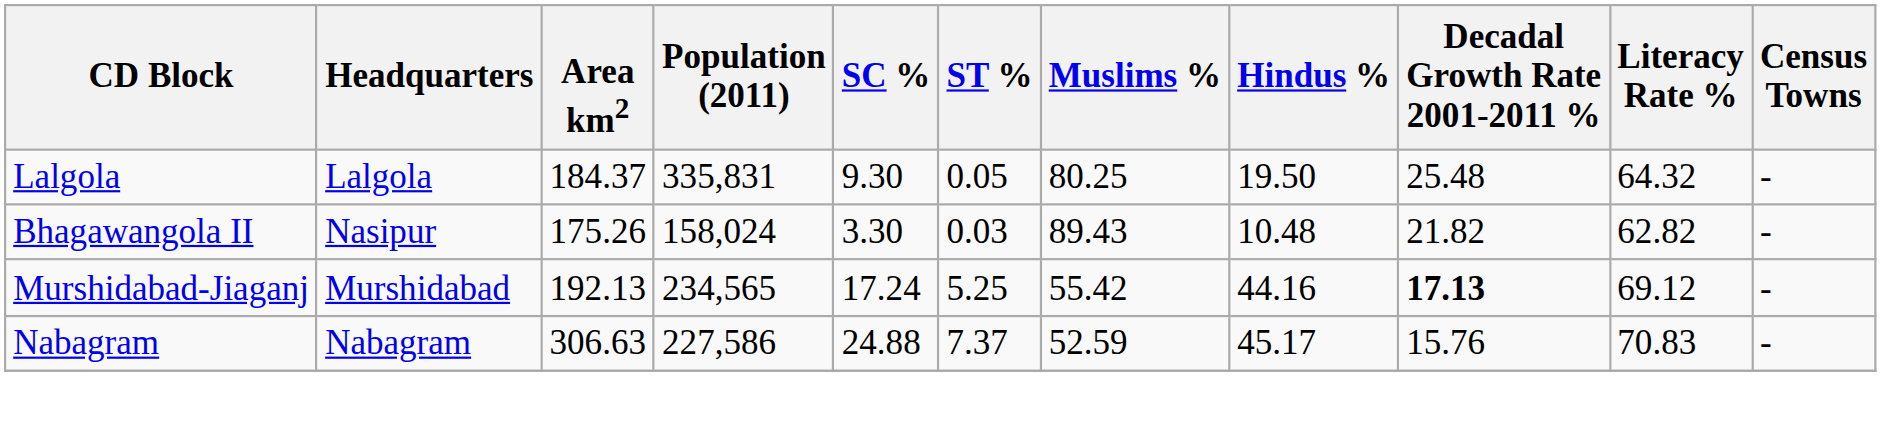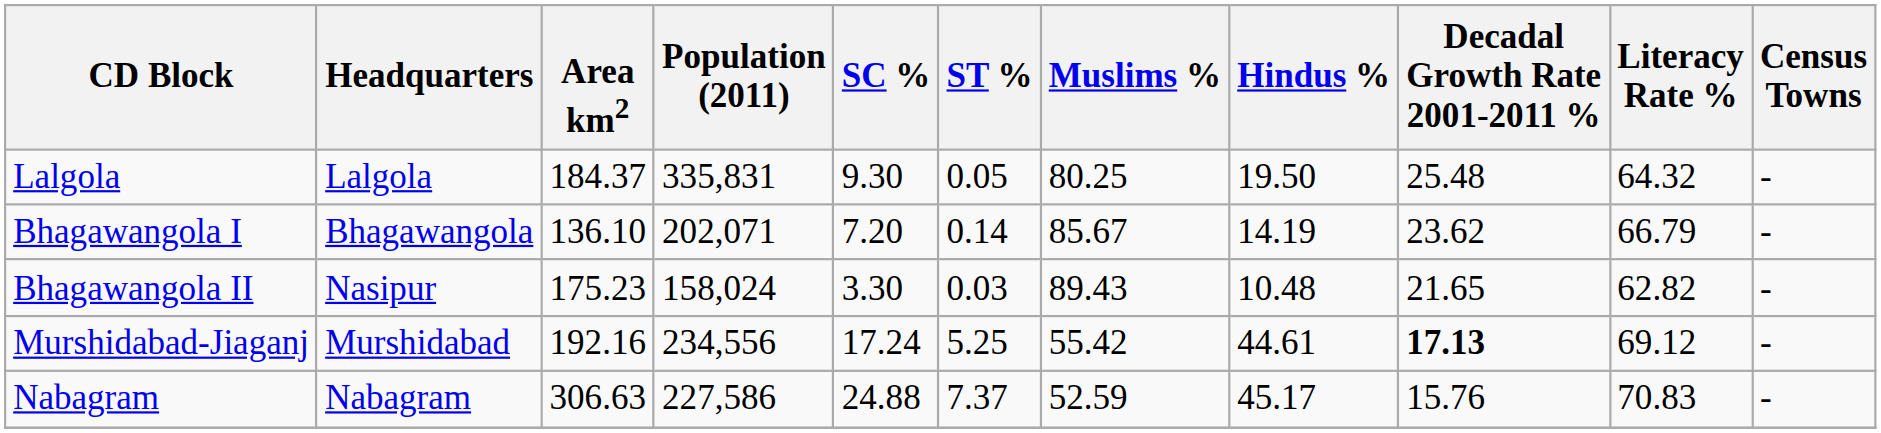+ row: Bhagawangola I | Bhagawangola | 136.10 | 202,071 | 7.20 | 0.14 | 85.67 | 14.19 | 23.62 | 66.79 | -
Bhagawangola II | Area km2: 175.26 -> 175.23
Bhagawangola II | Decadal Growth Rate 2001-2011 %: 21.82 -> 21.65
Murshidabad-Jiaganj | Area km2: 192.13 -> 192.16
Murshidabad-Jiaganj | Population (2011): 234,565 -> 234,556
Murshidabad-Jiaganj | Hindus %: 44.16 -> 44.61
